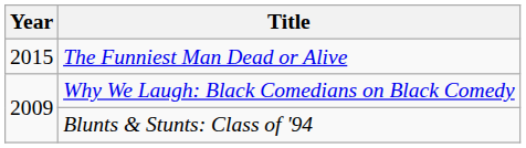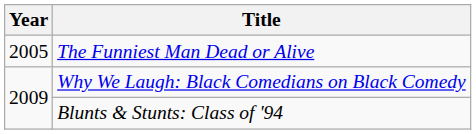The Funniest Man Dead or Alive | Year: 2015 -> 2005
